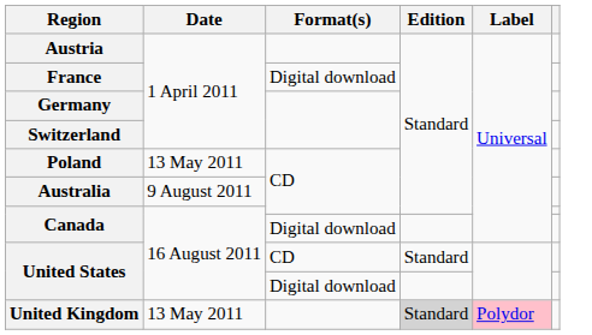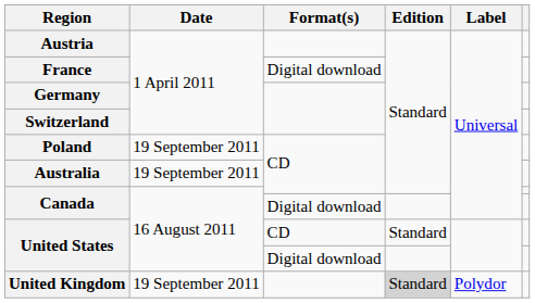Poland | Date: 13 May 2011 -> 19 September 2011
Australia | Date: 9 August 2011 -> 19 September 2011
United Kingdom | Date: 13 May 2011 -> 19 September 2011
United Kingdom | Label: pink background -> no background
